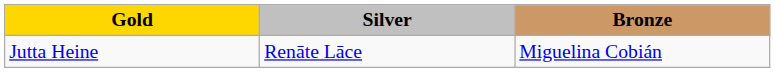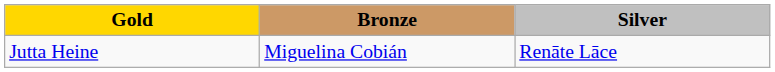columns swapped: Silver <-> Bronze
